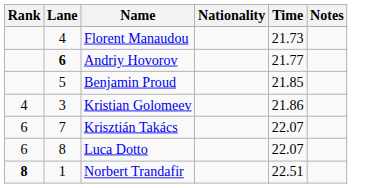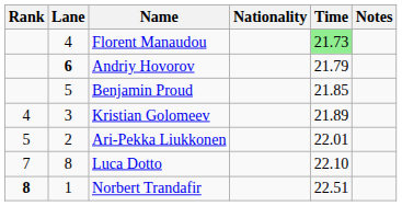Florent Manaudou | Time: no background -> lightgreen background
Andriy Hovorov | Time: 21.77 -> 21.79
Kristian Golomeev | Time: 21.86 -> 21.89
+ row: 5 | 2 | Ari-Pekka Liukkonen | 22.01
- row: 6 | 7 | Krisztián Takács | 22.07
Luca Dotto | Rank: 6 -> 7
Luca Dotto | Time: 22.07 -> 22.10
